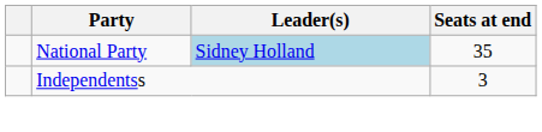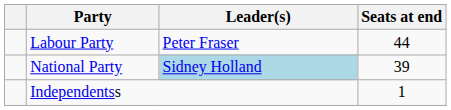+ row: Labour Party | Peter Fraser | 44
National Party | Seats at end: 35 -> 39
Independentss | Seats at end: 3 -> 1
